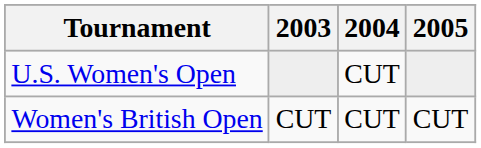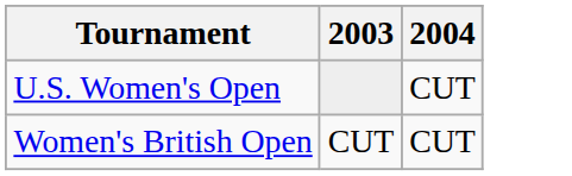- column: 2005 | CUT
